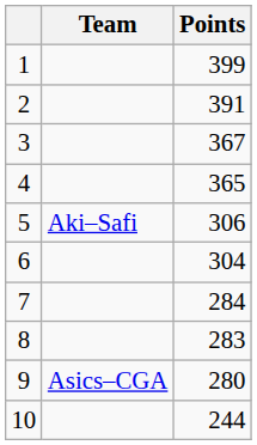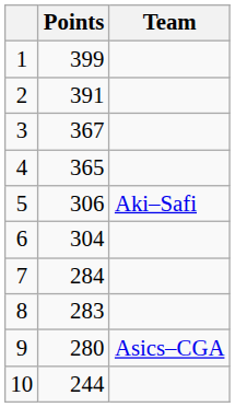columns swapped: Team <-> Points
